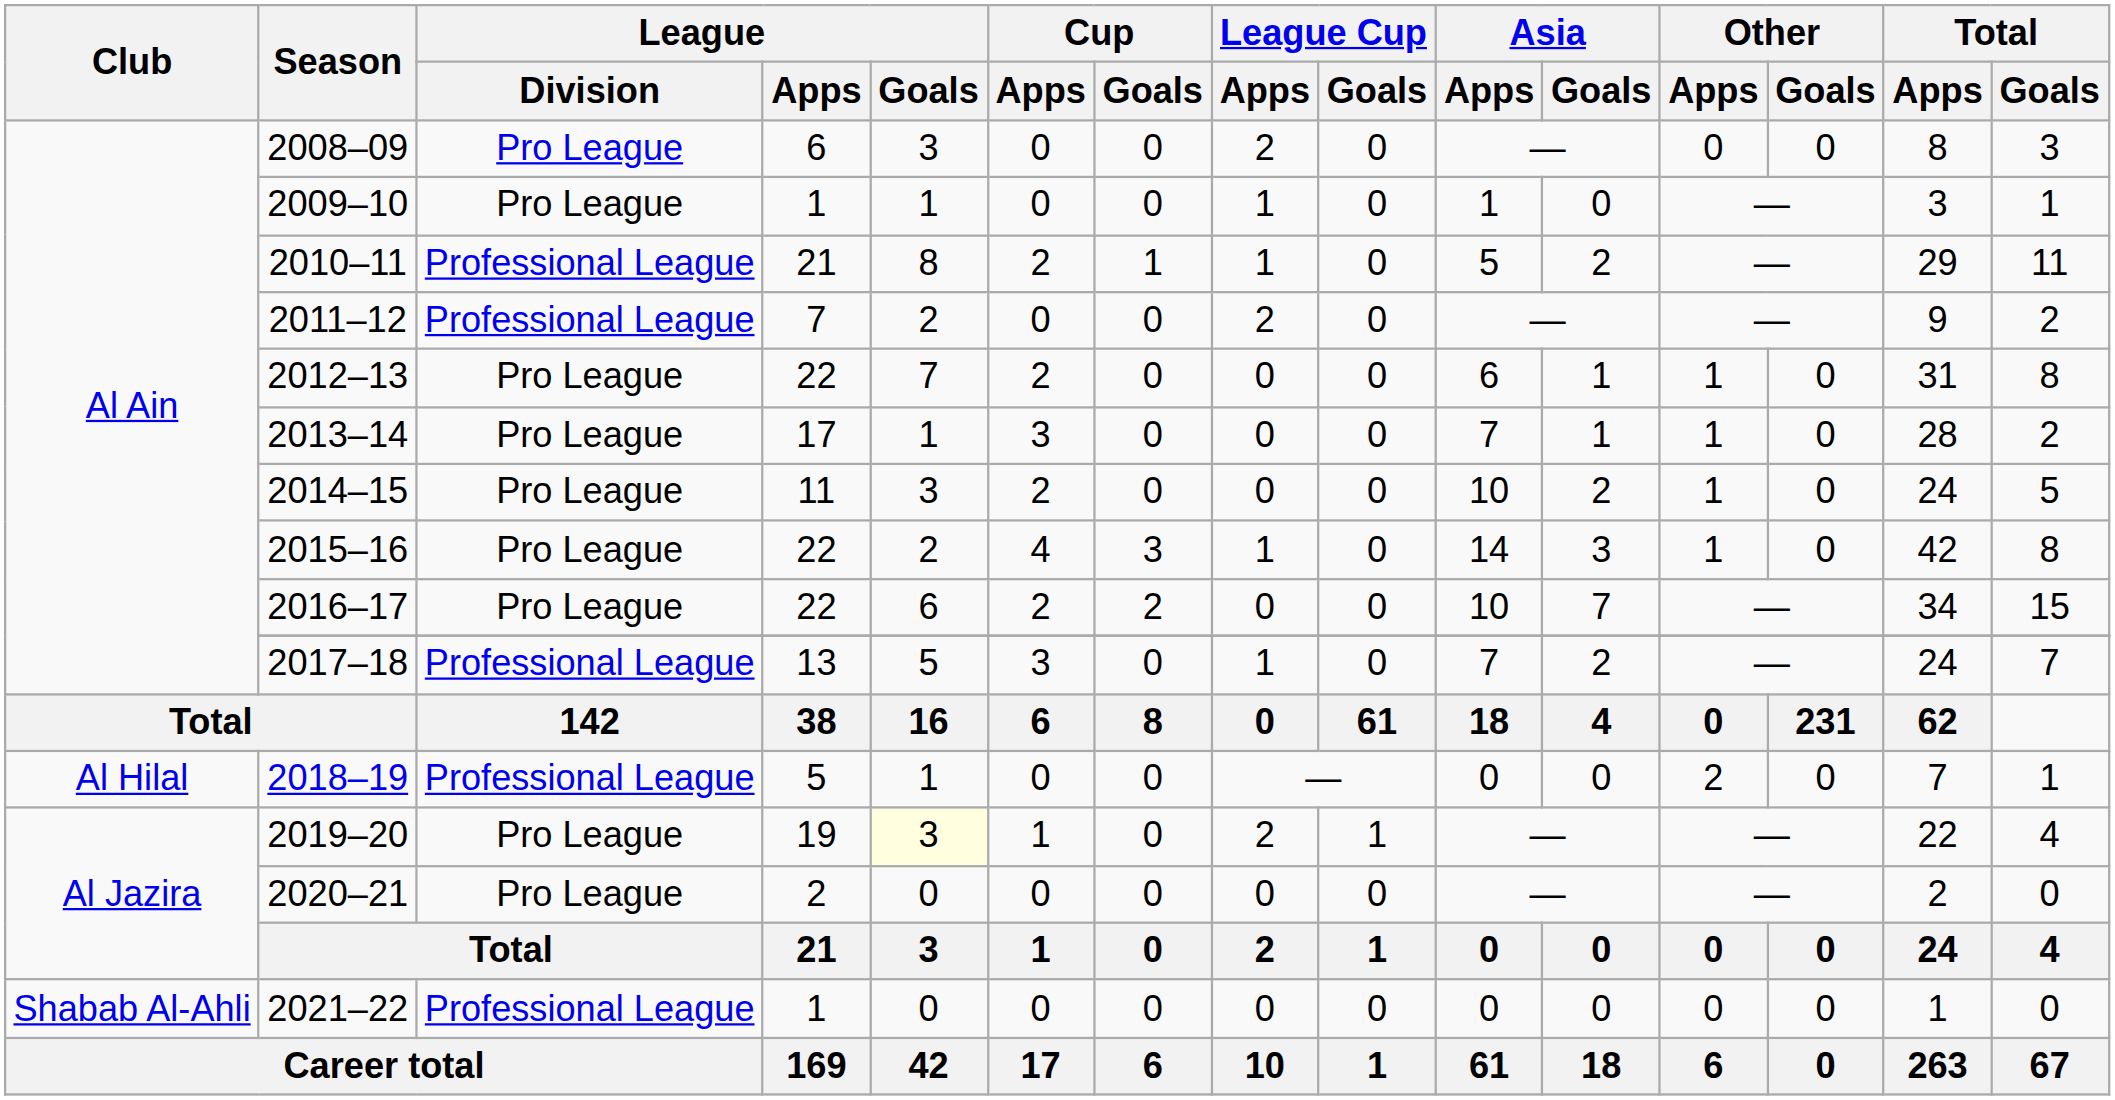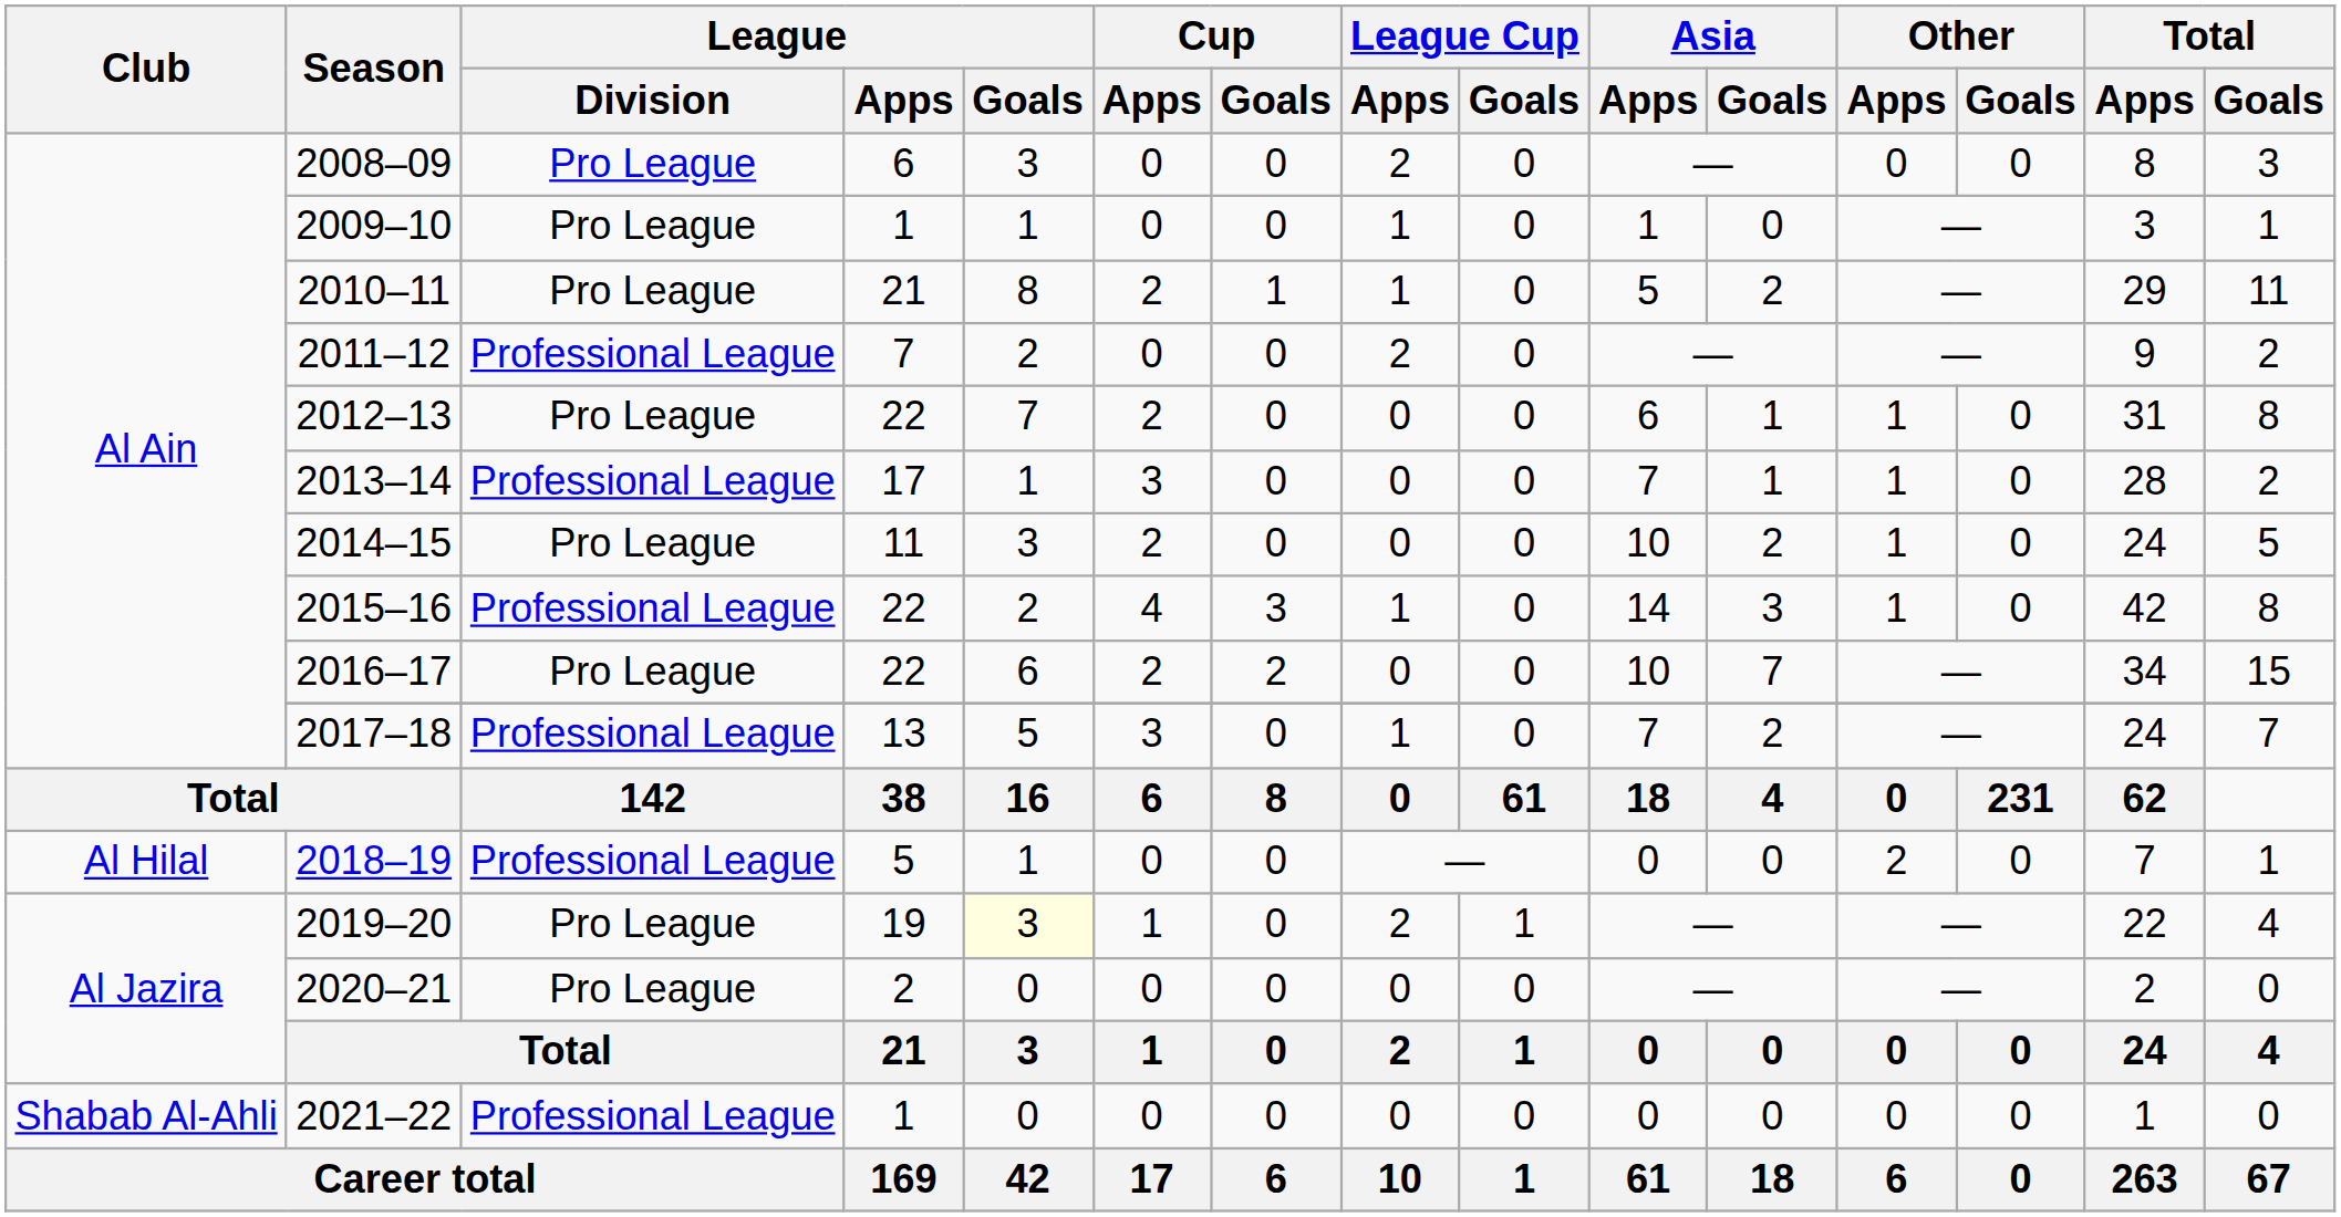2010–11 | League / Division: Professional League -> Pro League
2013–14 | League / Division: Pro League -> Professional League
2015–16 | League / Division: Pro League -> Professional League
